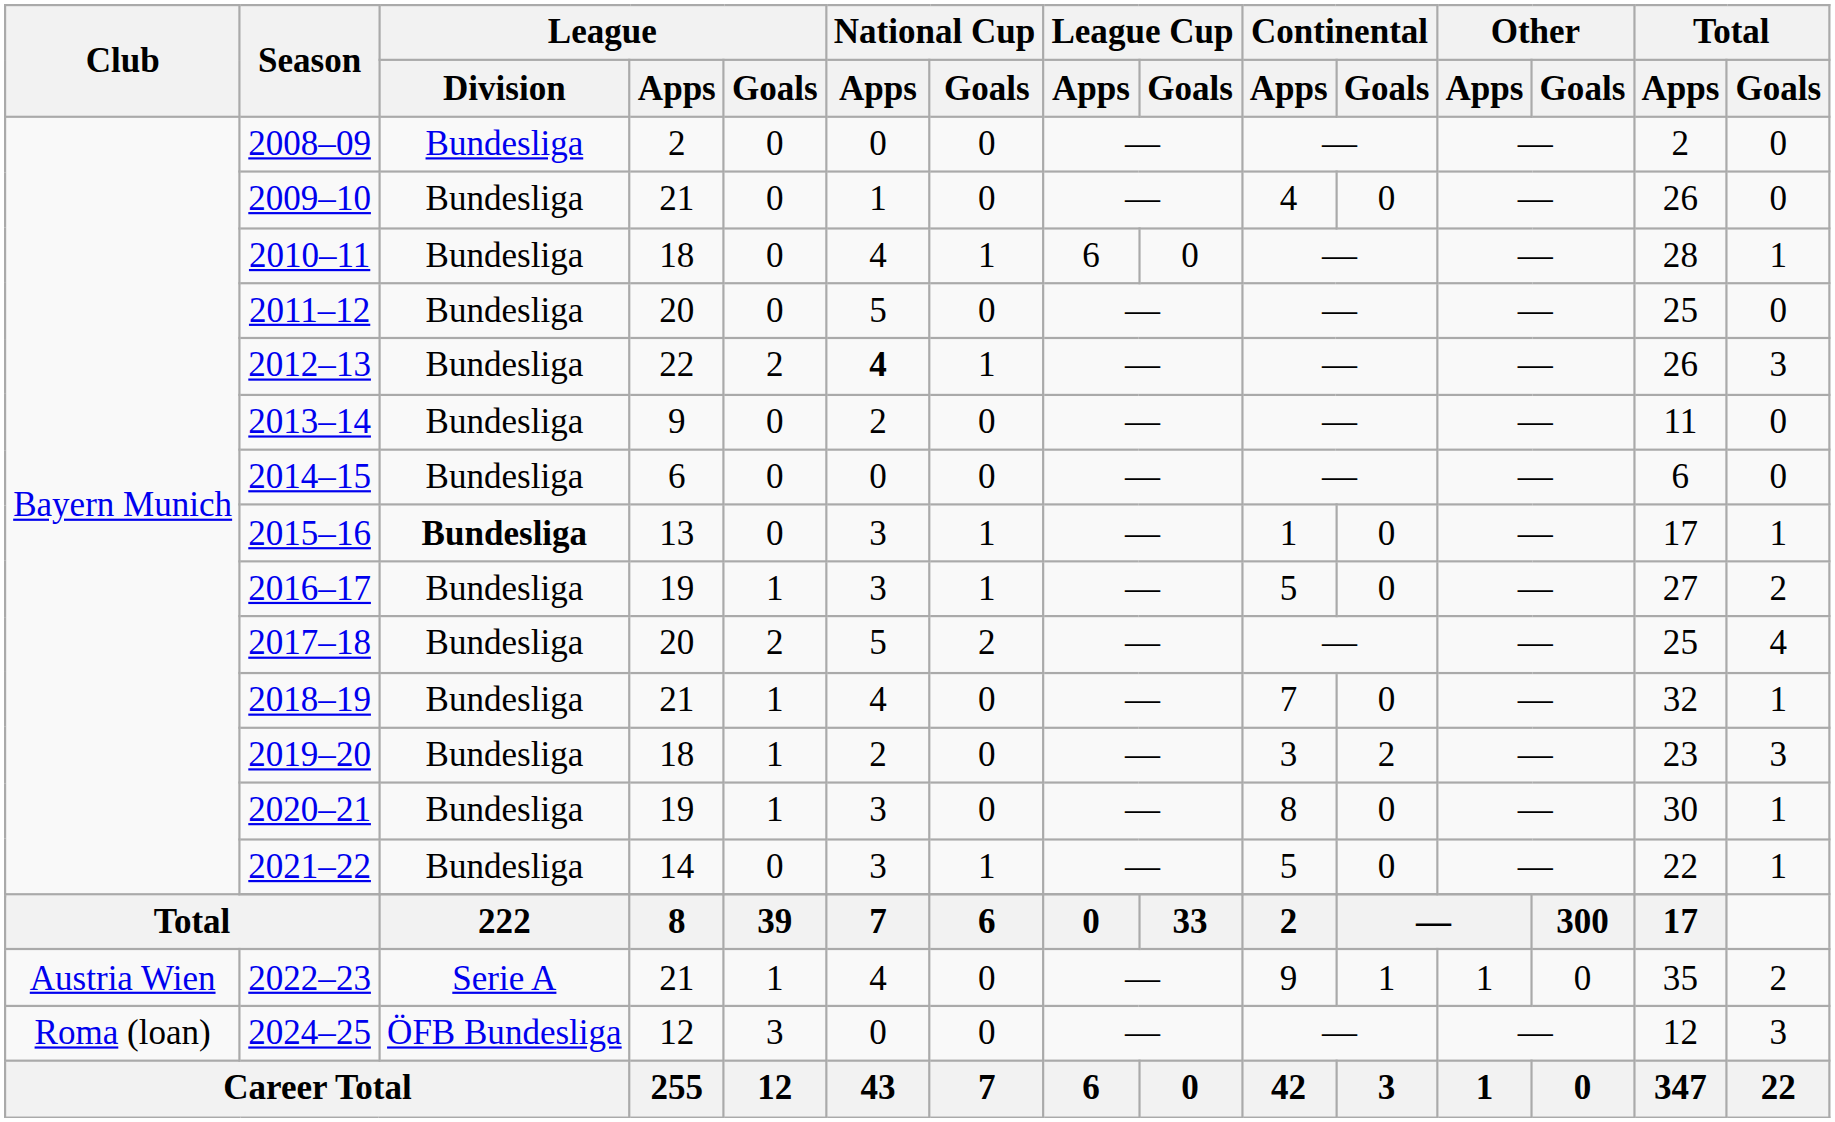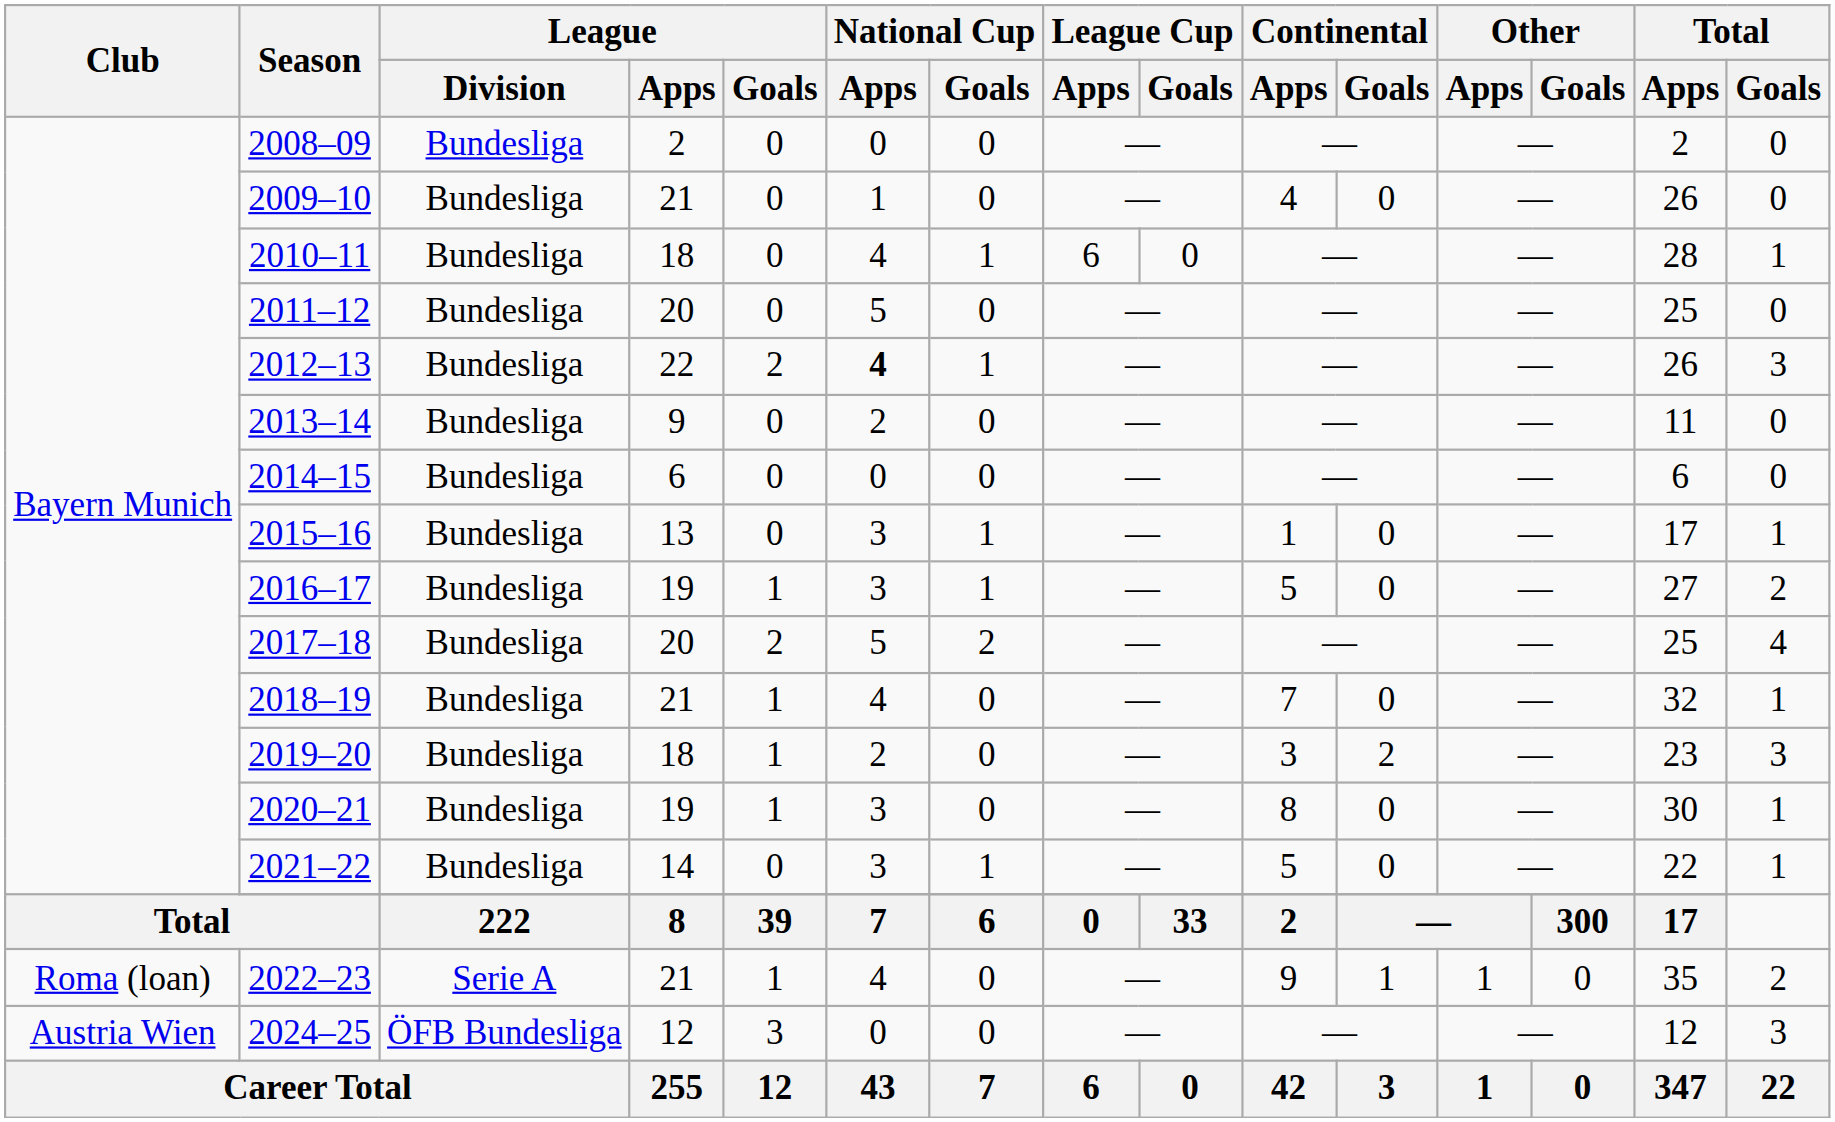2015–16 | League / Division: bold -> normal
2022–23 | Club: Austria Wien -> Roma (loan)
2024–25 | Club: Roma (loan) -> Austria Wien
